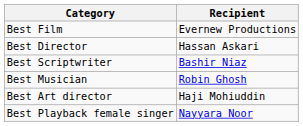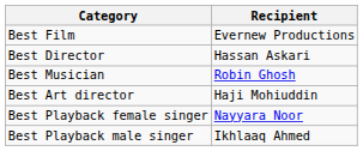- row: Best Scriptwriter | Bashir Niaz
+ row: Best Playback male singer | Ikhlaaq Ahmed
